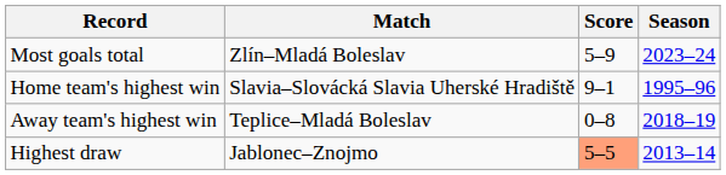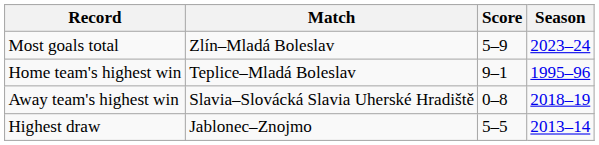Home team's highest win | Match: Slavia–Slovácká Slavia Uherské Hradiště -> Teplice–Mladá Boleslav
Away team's highest win | Match: Teplice–Mladá Boleslav -> Slavia–Slovácká Slavia Uherské Hradiště
Highest draw | Score: lightsalmon background -> no background
